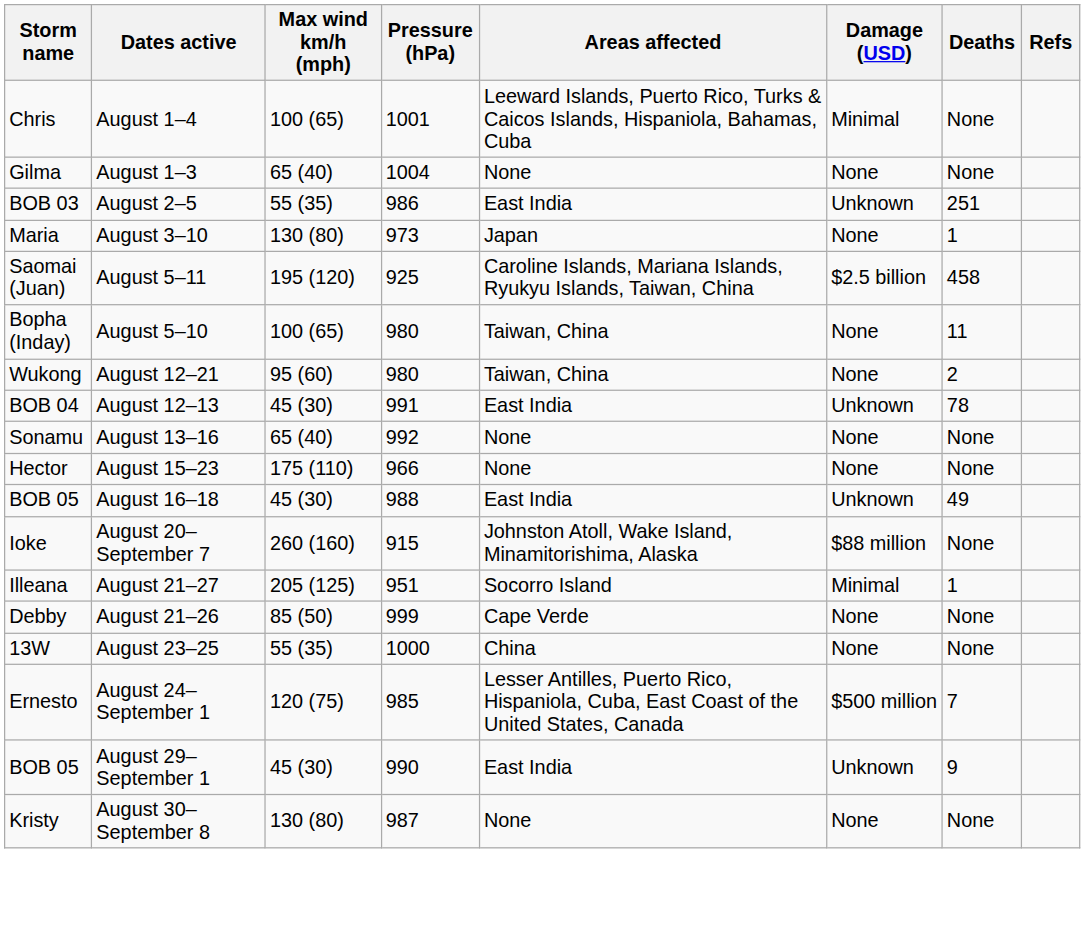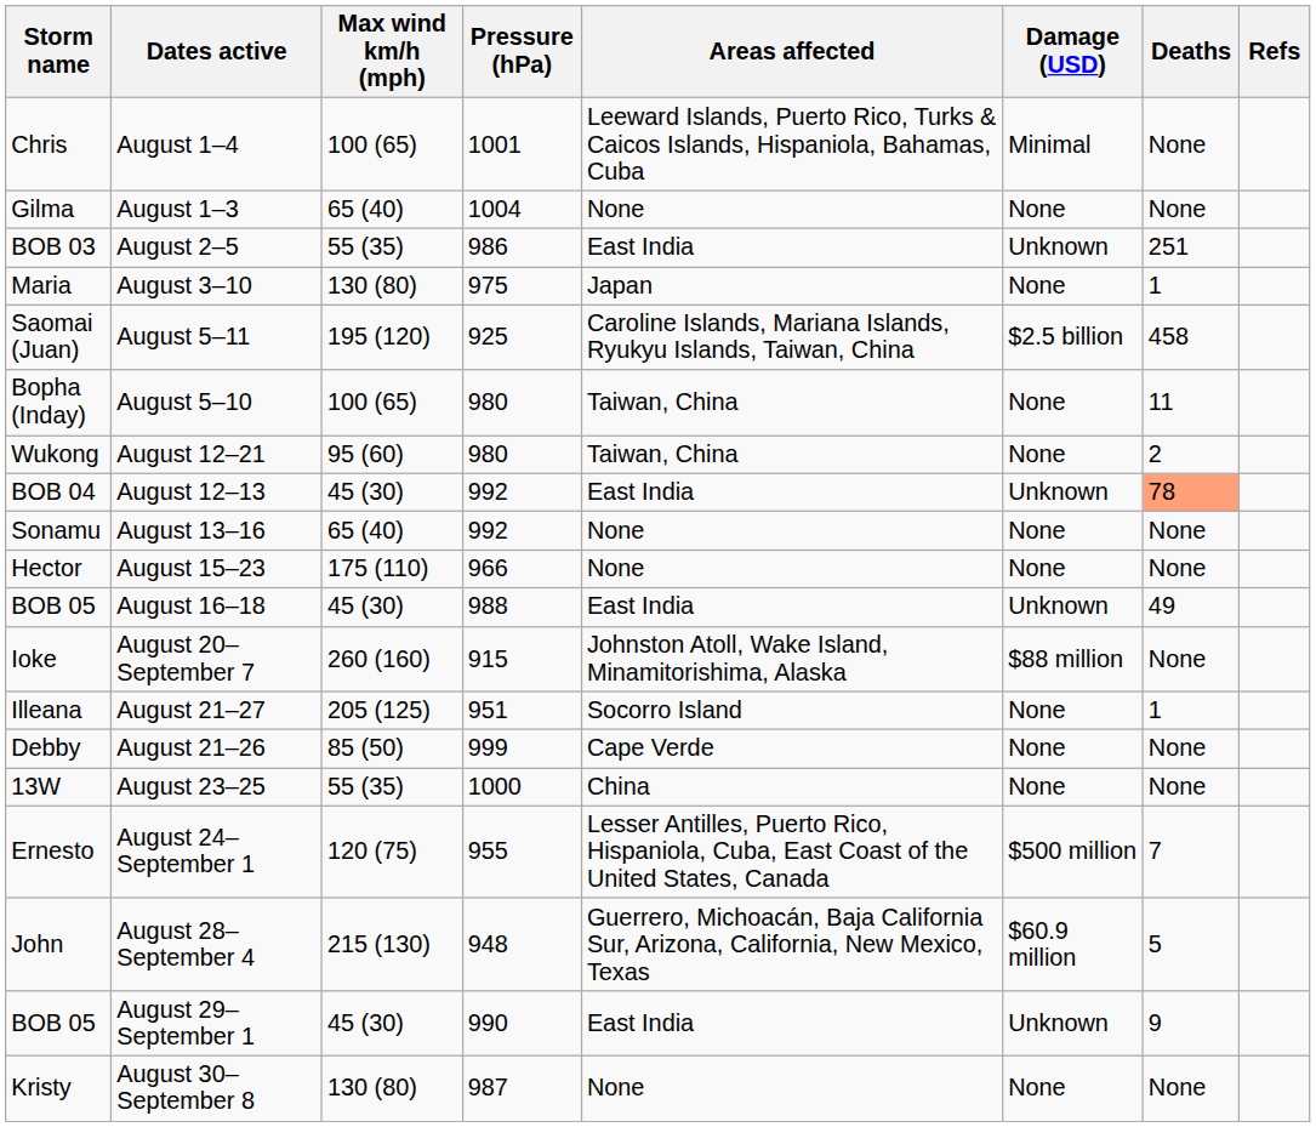August 3–10 | Pressure (hPa): 973 -> 975
August 12–13 | Pressure (hPa): 991 -> 992
August 12–13 | Deaths: no background -> lightsalmon background
August 21–27 | Damage (USD): Minimal -> None
August 24– September 1 | Pressure (hPa): 985 -> 955
+ row: John | August 28– September 4 | 215 (130) | 948 | Guerrero, Michoacán, Baja California Sur, Arizona, California, New Mexico, Texas | $60.9 million | 5
